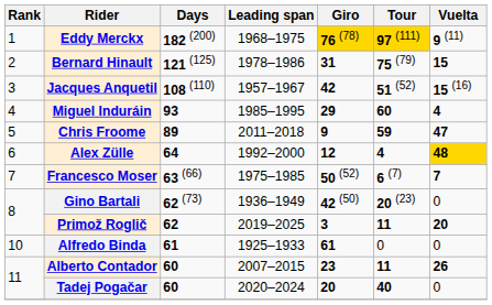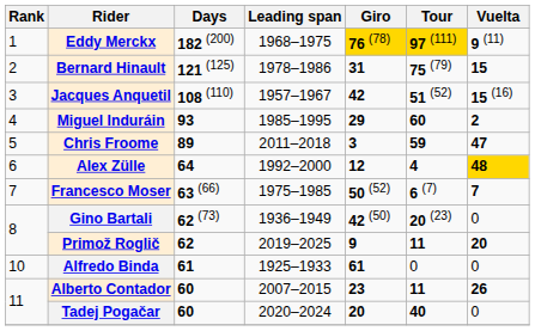Miguel Induráin | Vuelta: 4 -> 2
Chris Froome | Giro: 9 -> 3
Primož Roglič | Giro: 3 -> 9
